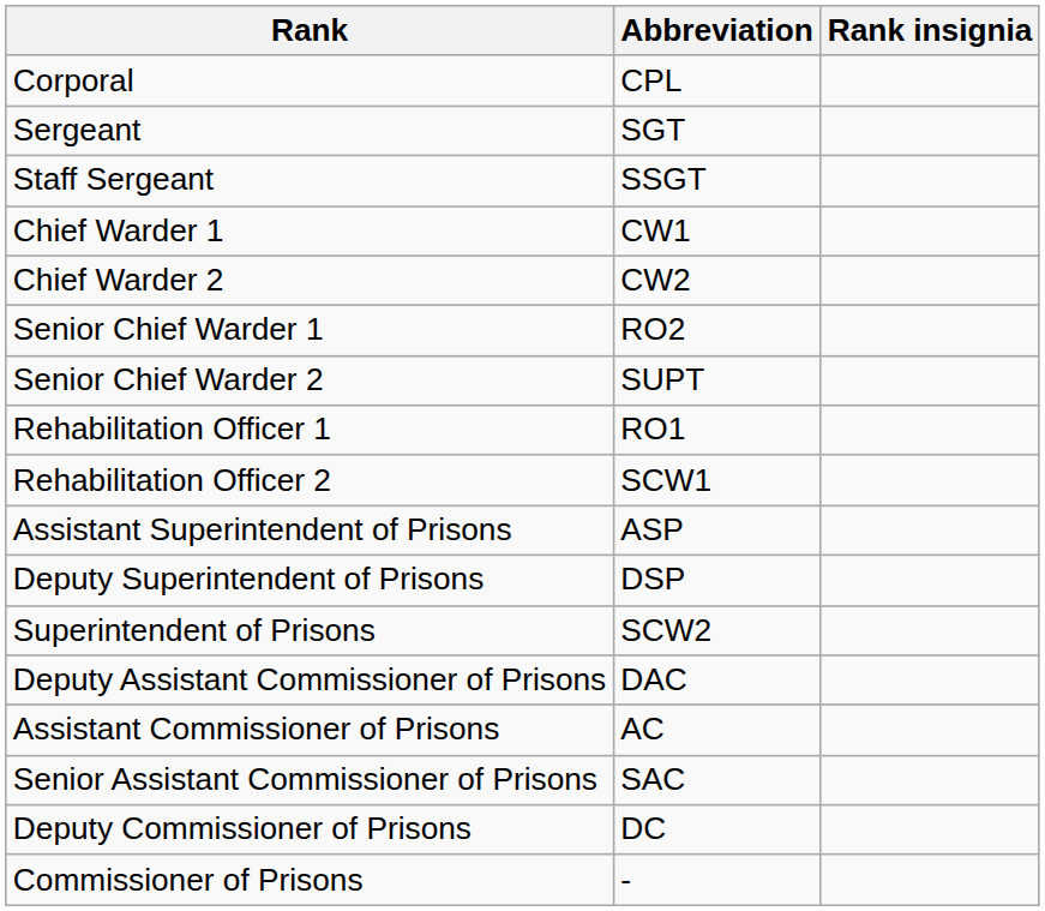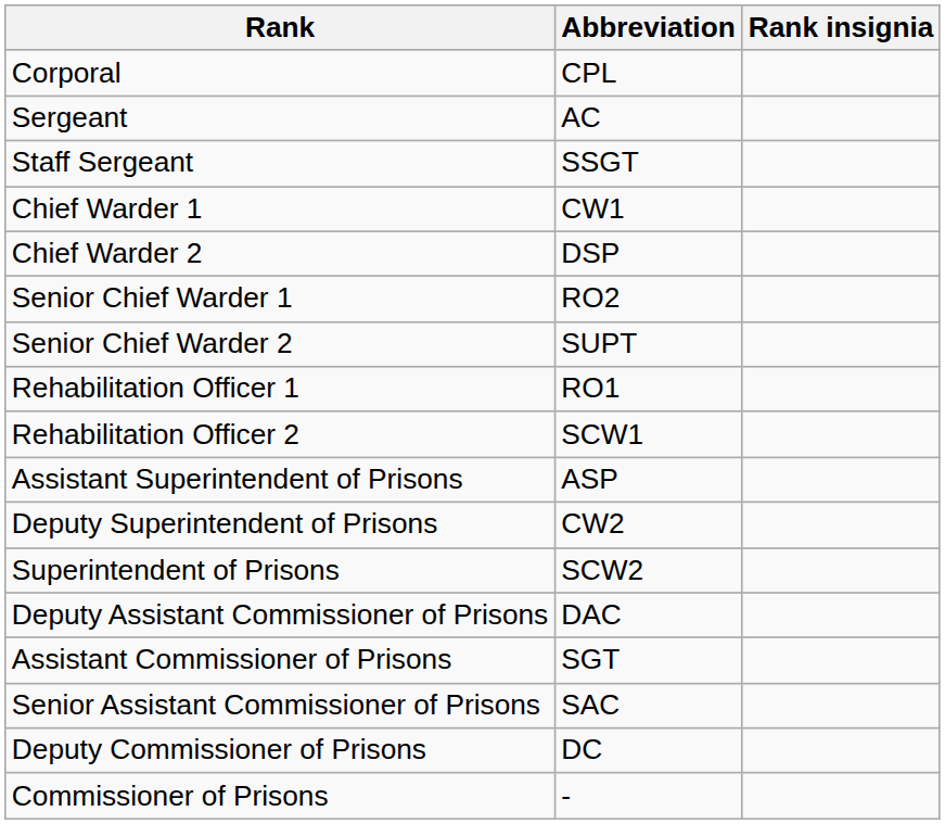Sergeant | Abbreviation: SGT -> AC
Chief Warder 2 | Abbreviation: CW2 -> DSP
Deputy Superintendent of Prisons | Abbreviation: DSP -> CW2
Assistant Commissioner of Prisons | Abbreviation: AC -> SGT
